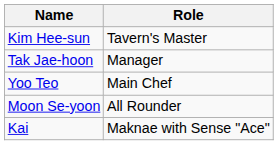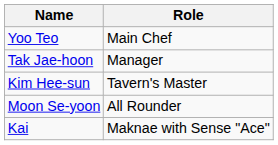rows swapped: Kim Hee-sun <-> Yoo Teo
